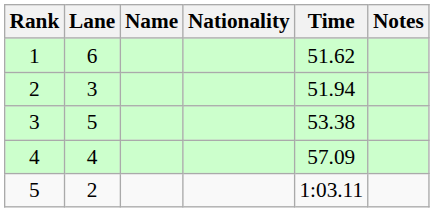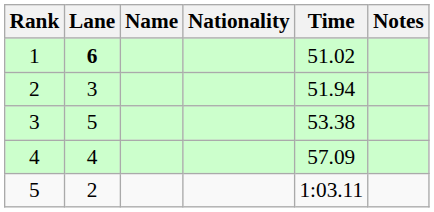1 | Lane: normal -> bold
1 | Time: 51.62 -> 51.02
